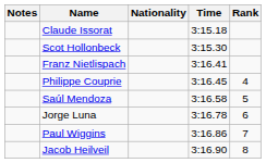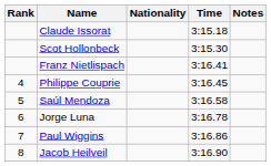columns swapped: Rank <-> Notes
